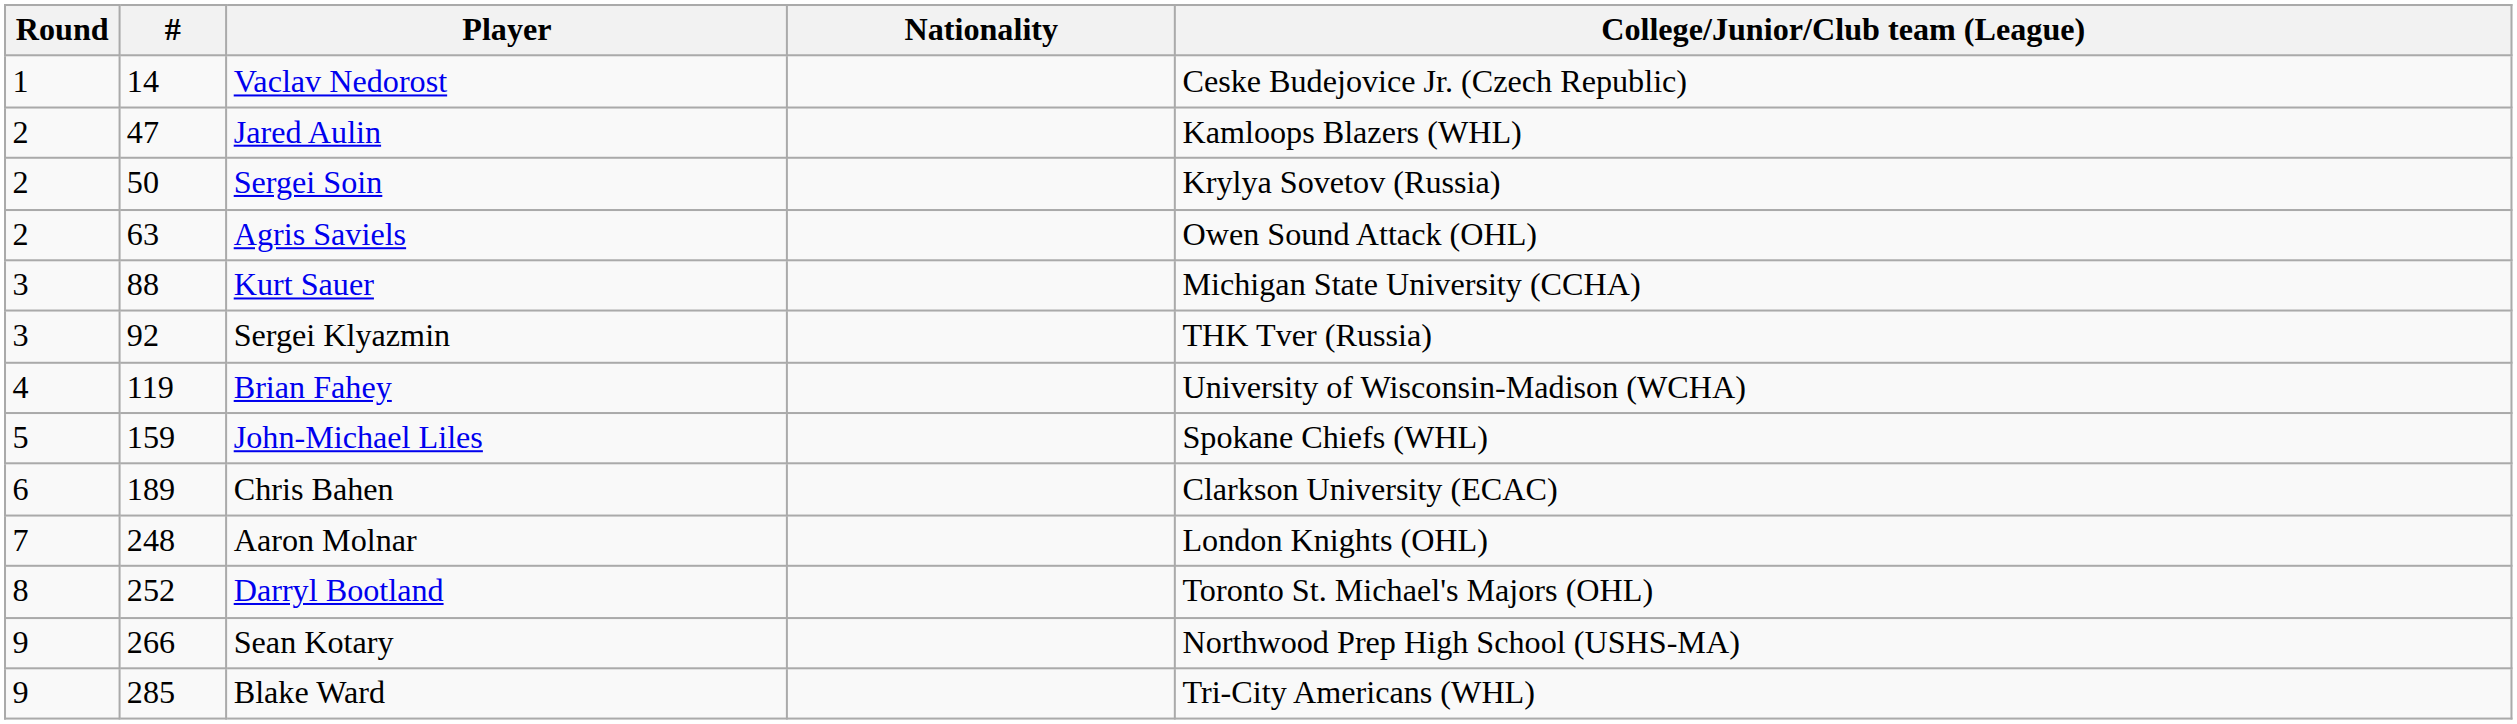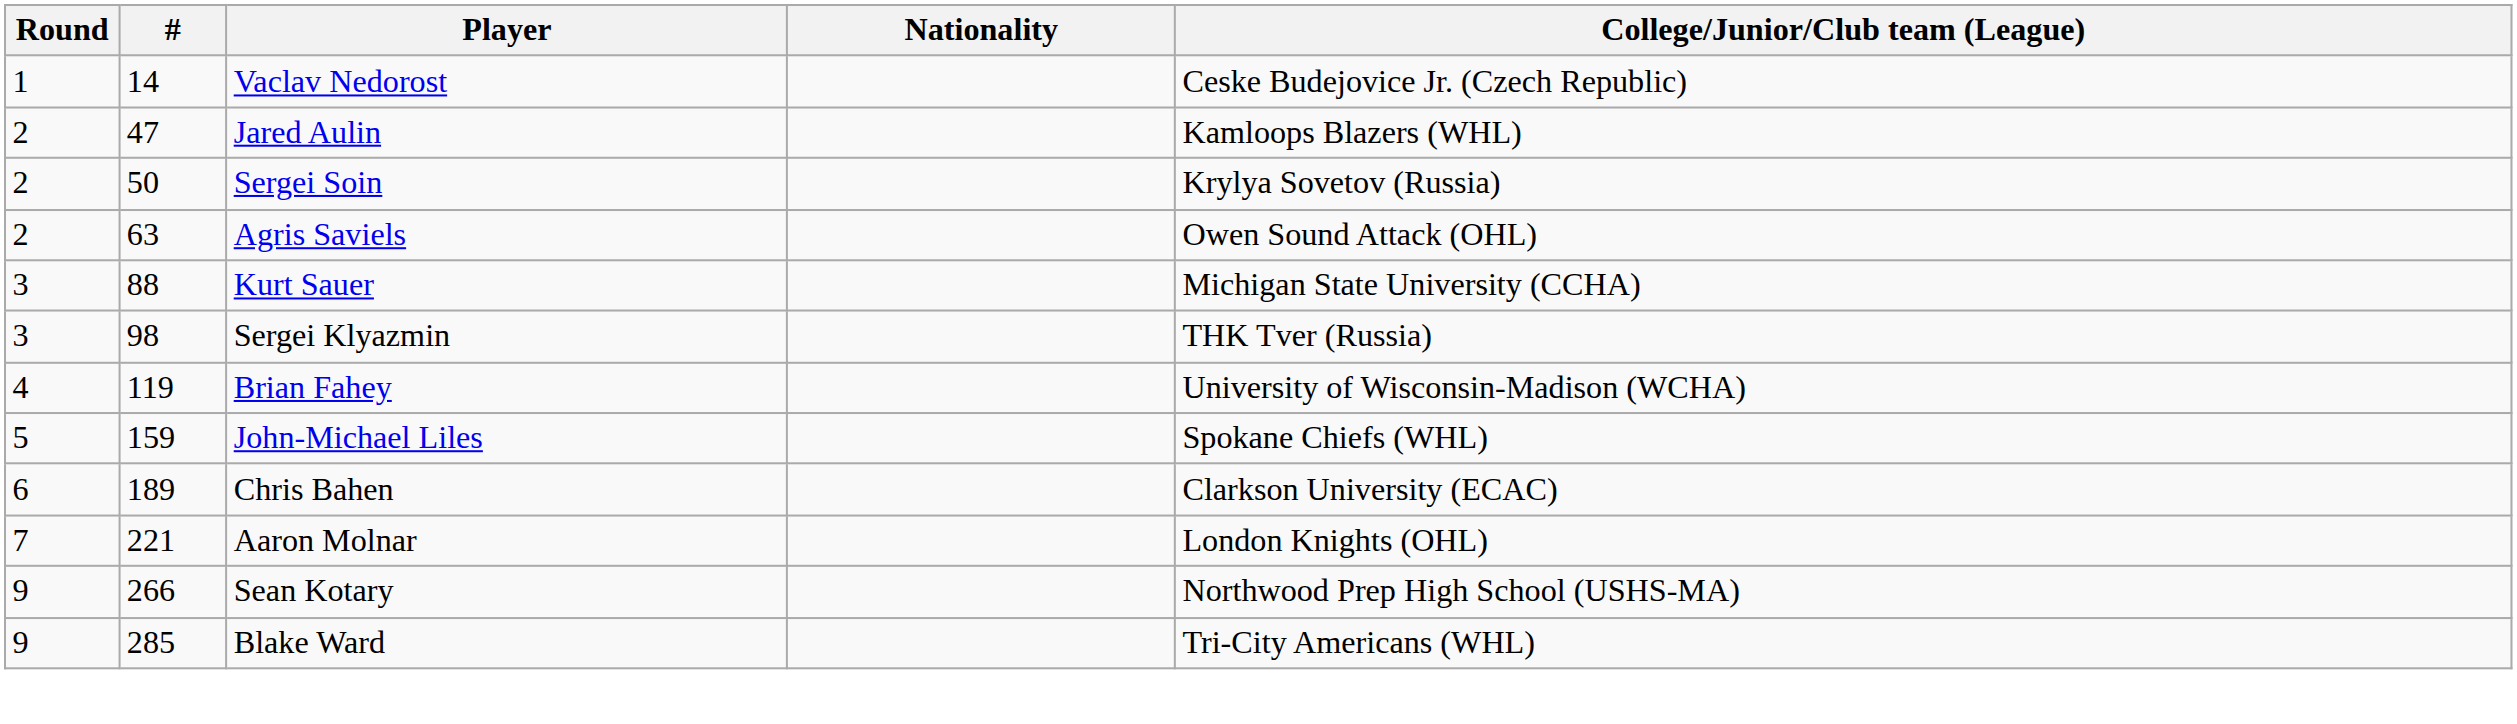Sergei Klyazmin | #: 92 -> 98
Aaron Molnar | #: 248 -> 221
- row: 8 | 252 | Darryl Bootland | Toronto St. Michael's Majors (OHL)
